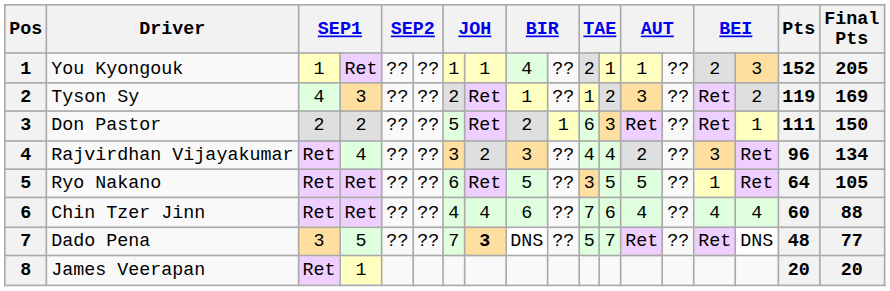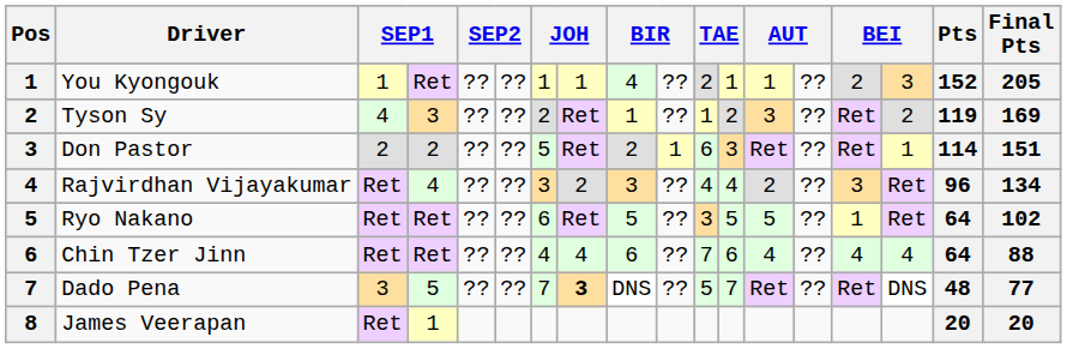Don Pastor | Pts: 111 -> 114
Don Pastor | Final Pts: 150 -> 151
Ryo Nakano | Final Pts: 105 -> 102
Chin Tzer Jinn | Pts: 60 -> 64
